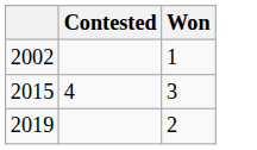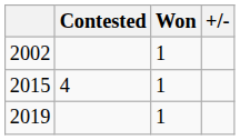+ column: +/-
2015 | Won: 3 -> 1
2019 | Won: 2 -> 1
